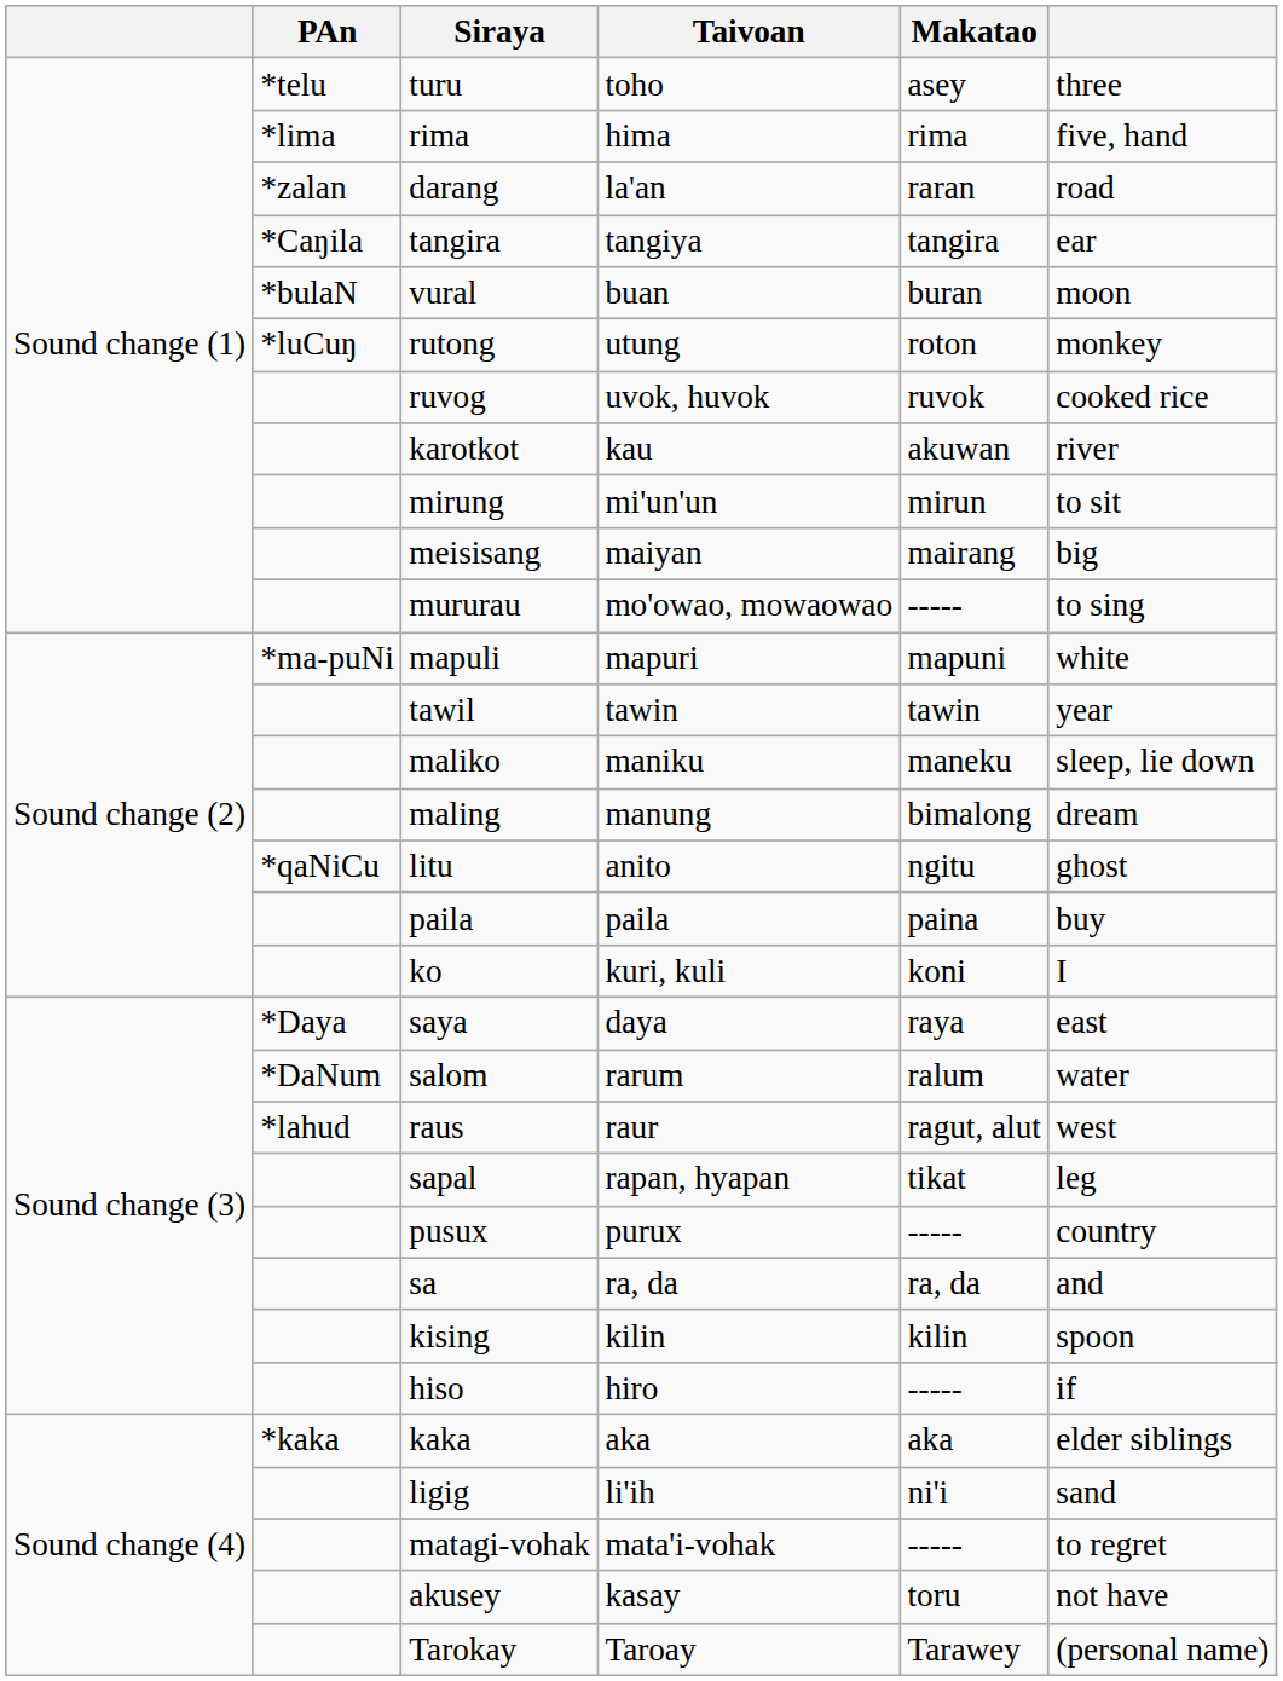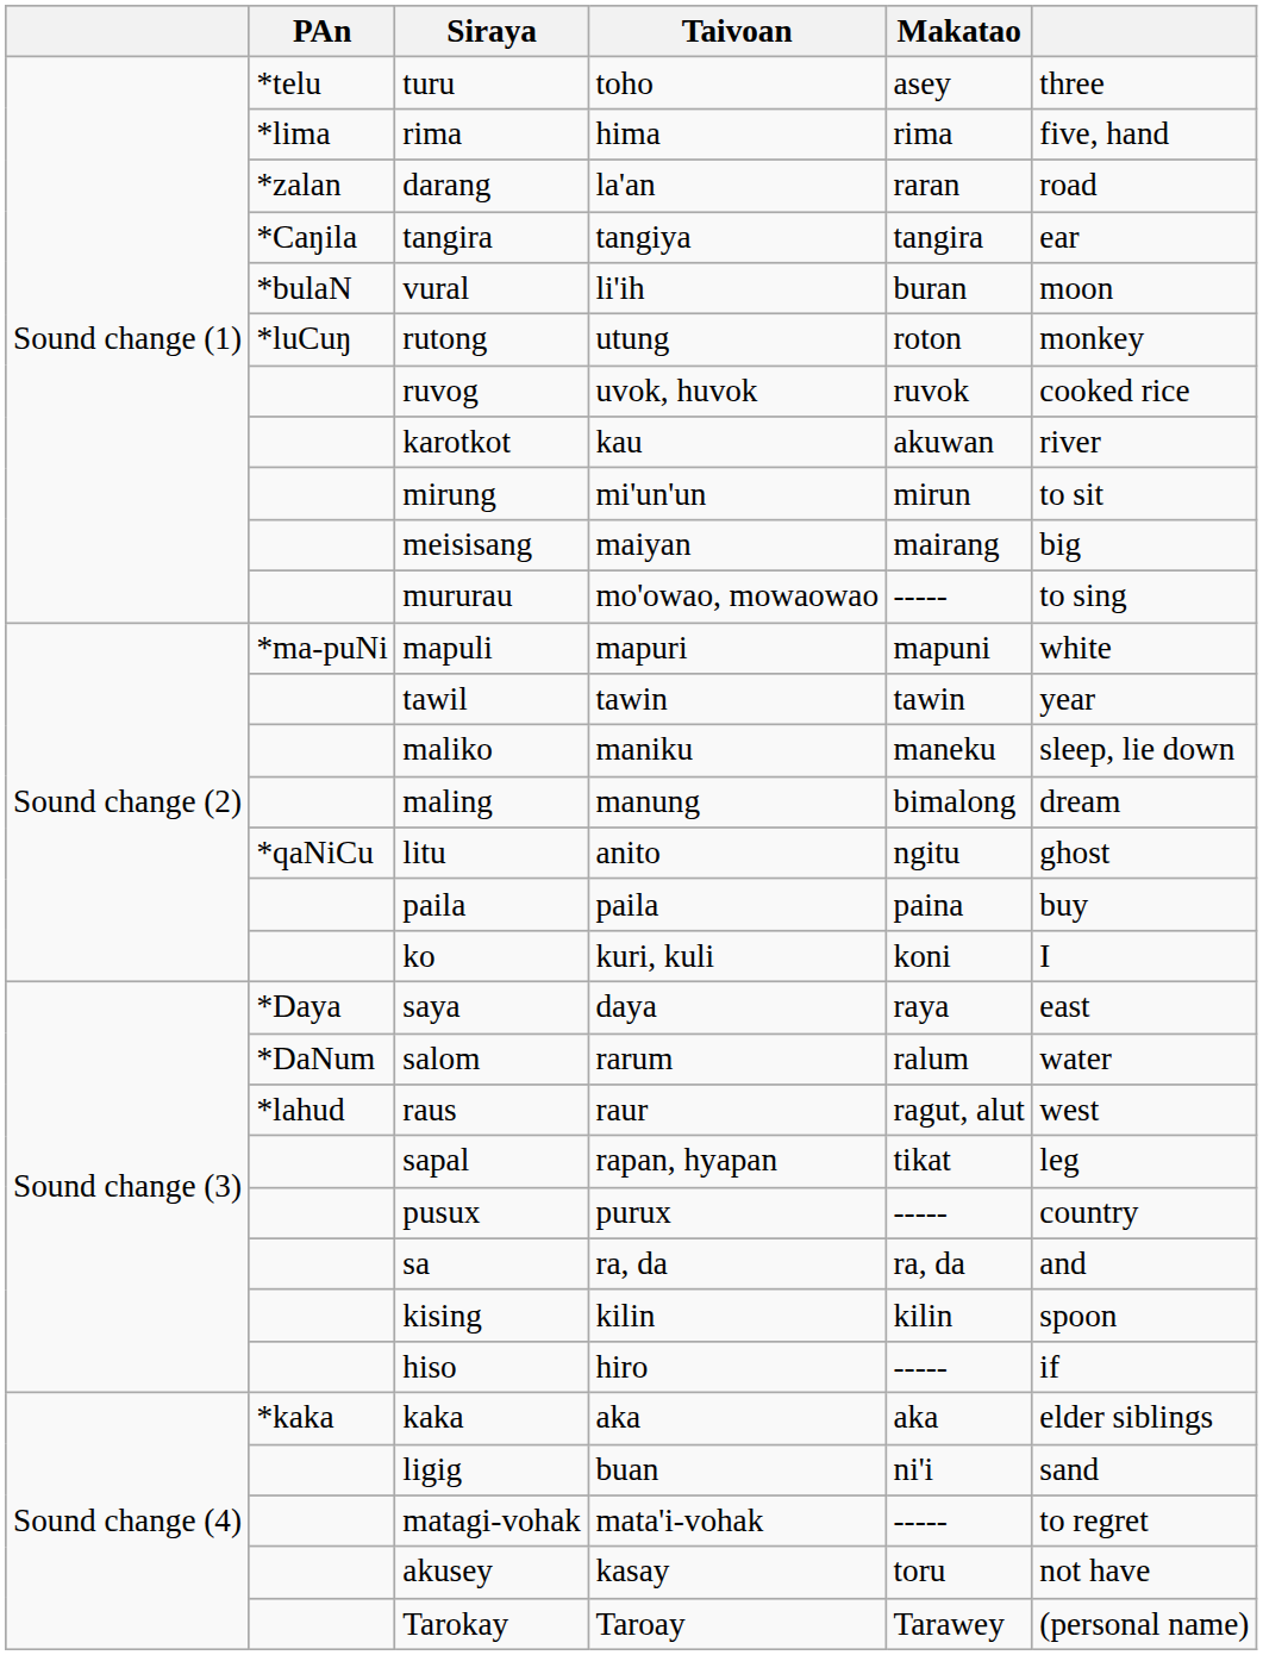vural | Taivoan: buan -> li'ih
ligig | Taivoan: li'ih -> buan
